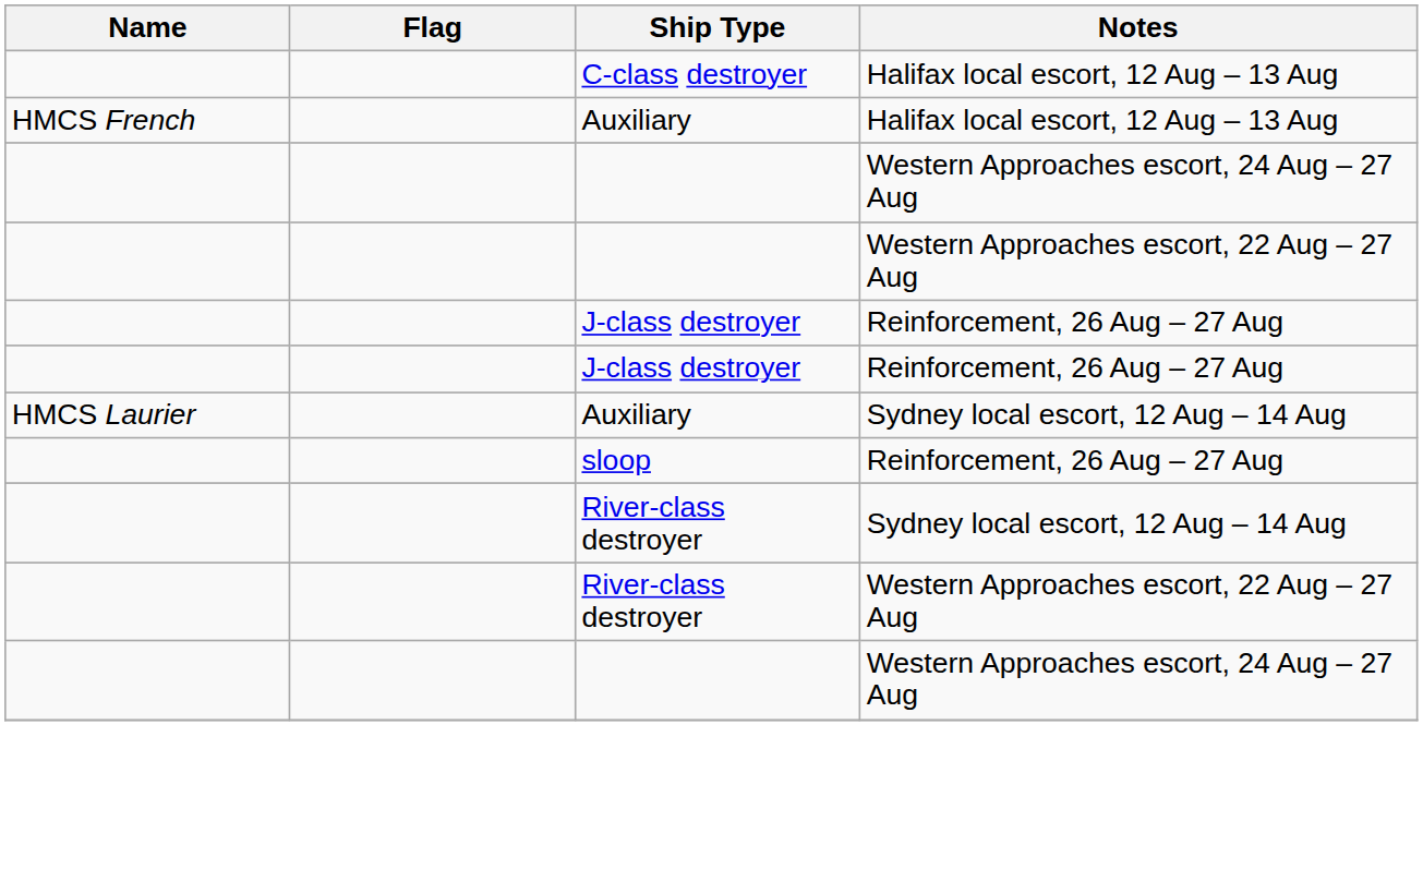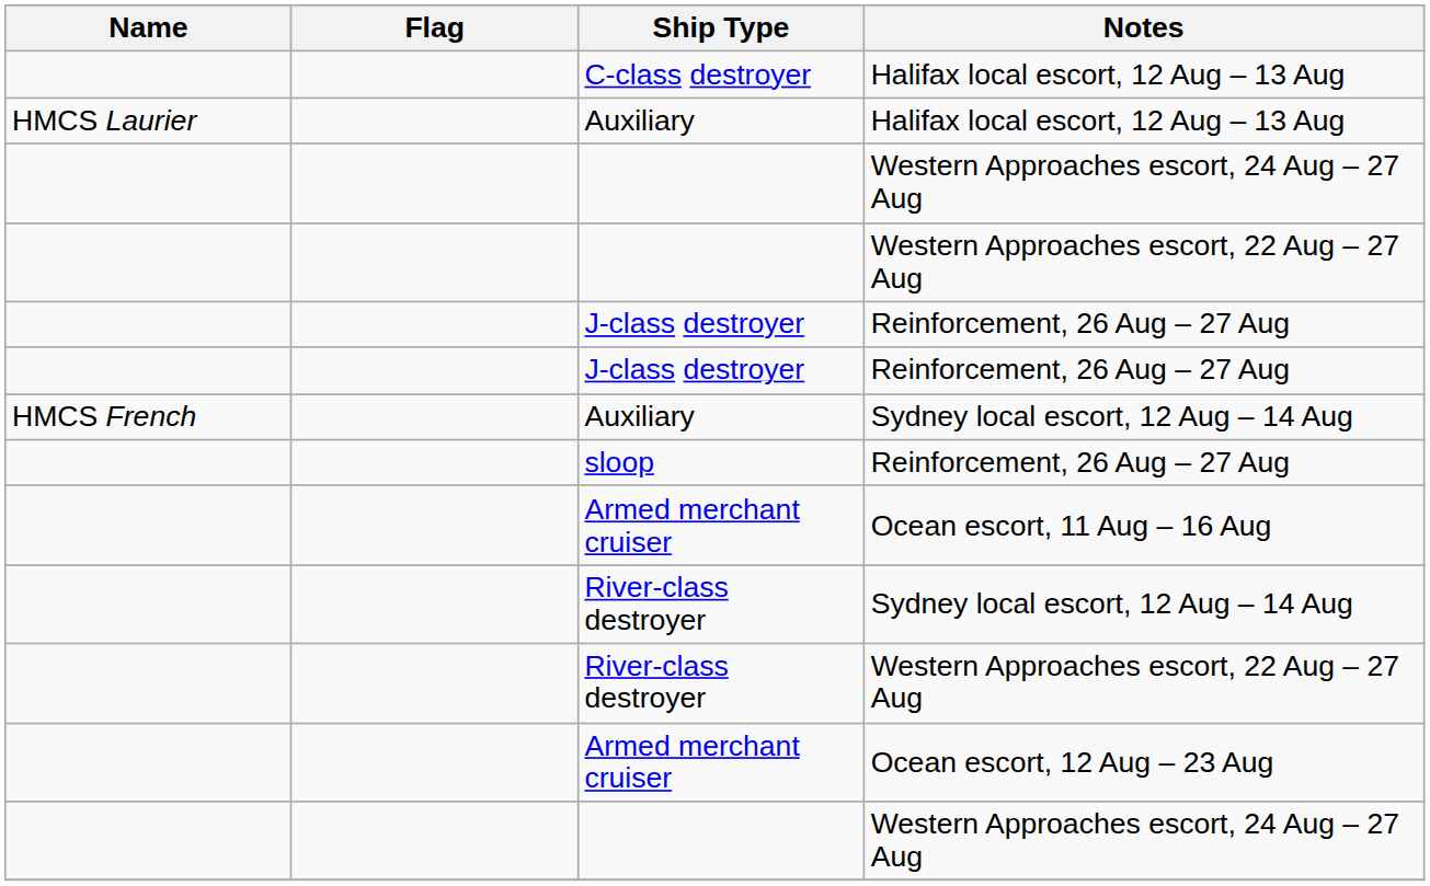Auxiliary / Halifax local escort, 12 Aug – 13 Aug | Name: HMCS French -> HMCS Laurier
Auxiliary / Sydney local escort, 12 Aug – 14 Aug | Name: HMCS Laurier -> HMCS French
+ row: Armed merchant cruiser | Ocean escort, 11 Aug – 16 Aug
+ row: Armed merchant cruiser | Ocean escort, 12 Aug – 23 Aug
